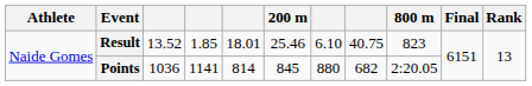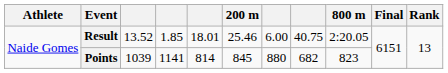Result | column 7: 6.10 -> 6.00
Result | 800 m: 823 -> 2:20.05
Points | column 3: 1036 -> 1039
Points | 800 m: 2:20.05 -> 823
